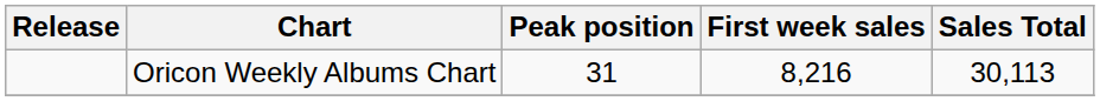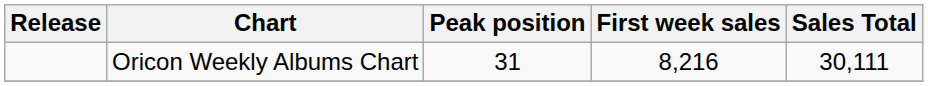Oricon Weekly Albums Chart | Sales Total: 30,113 -> 30,111
